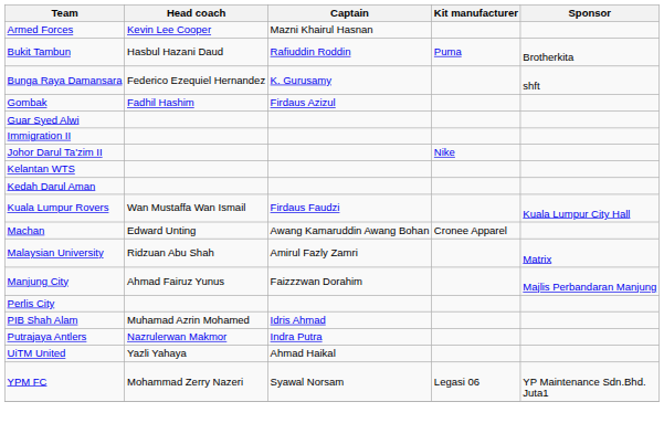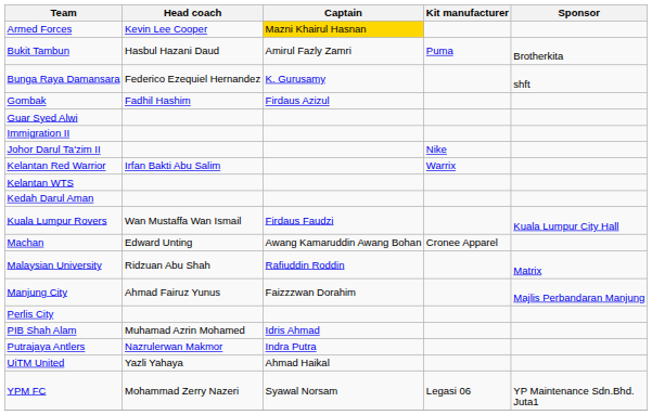Armed Forces | Captain: no background -> gold background
Bukit Tambun | Captain: Rafiuddin Roddin -> Amirul Fazly Zamri
+ row: Kelantan Red Warrior | Irfan Bakti Abu Salim | Warrix
Malaysian University | Captain: Amirul Fazly Zamri -> Rafiuddin Roddin
